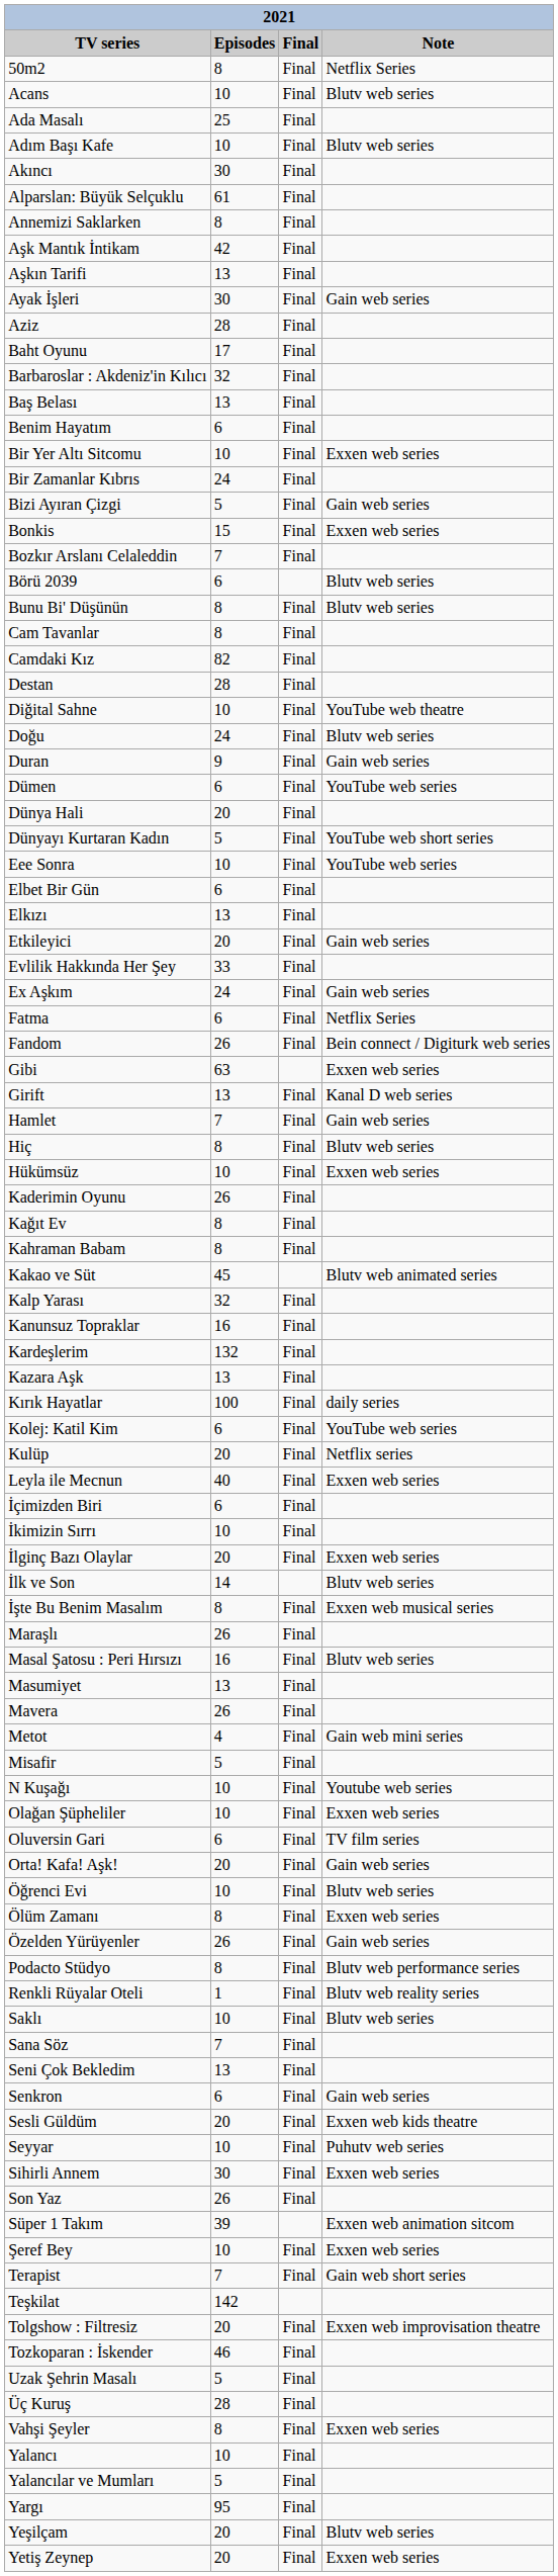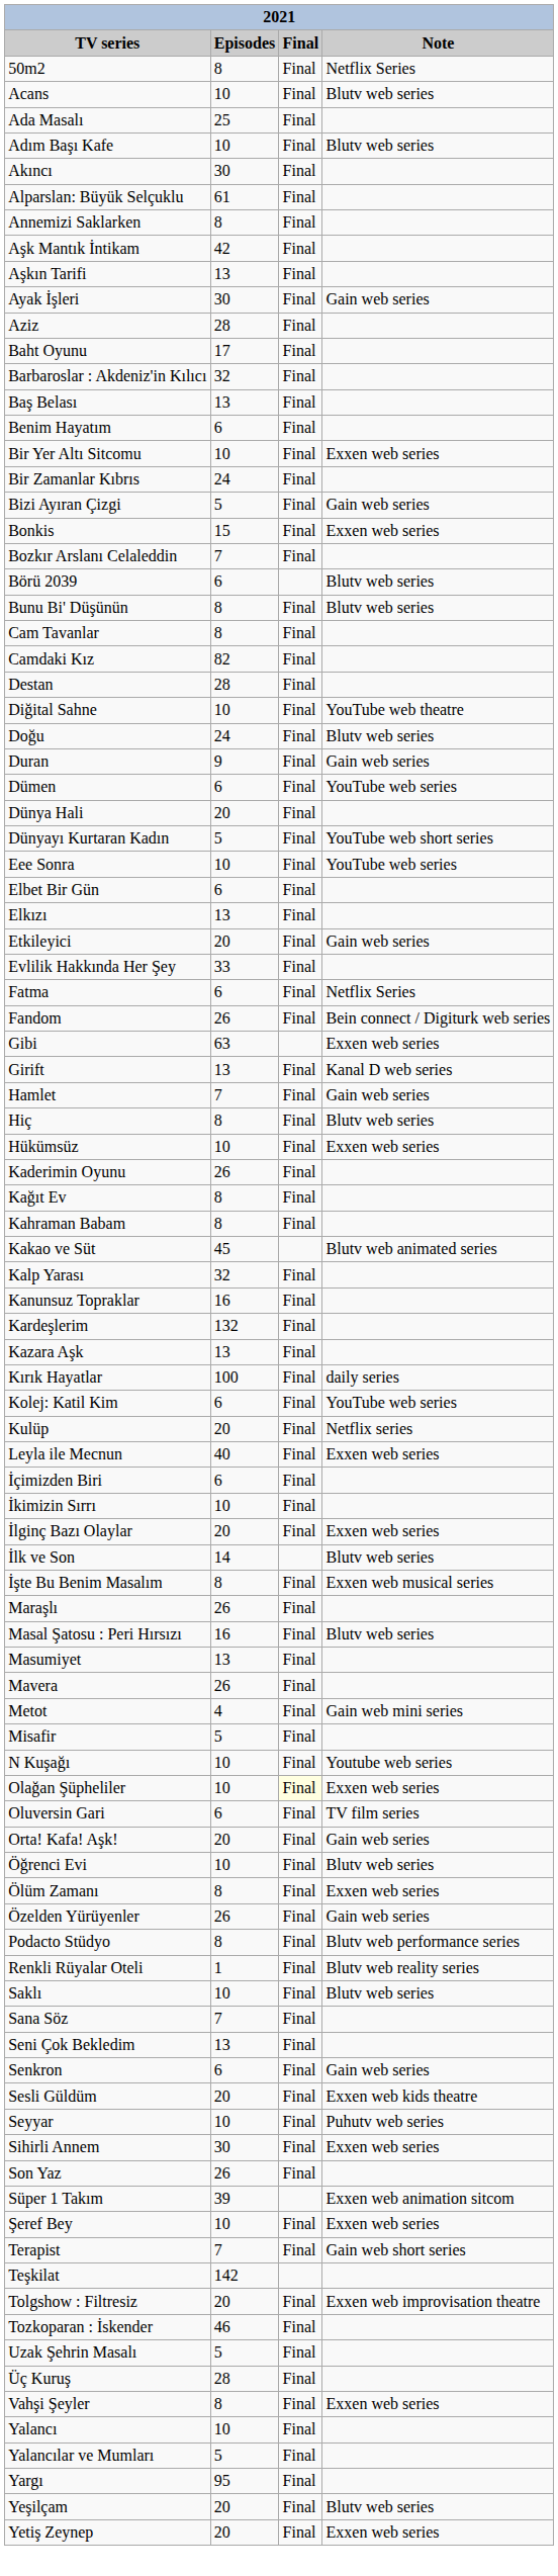- row: Ex Aşkım | 24 | Final | Gain web series
Olağan Şüpheliler | Final: no background -> lightyellow background
